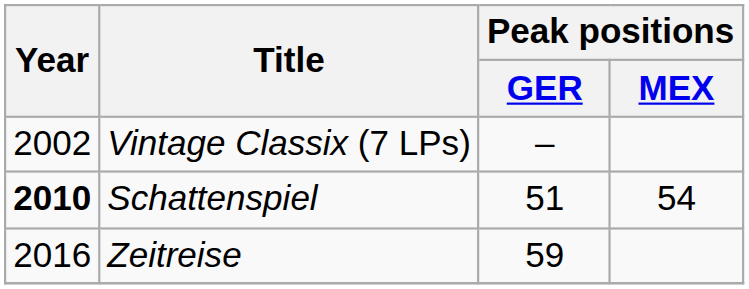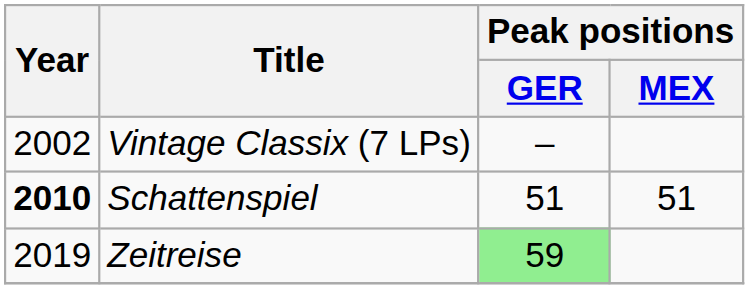Schattenspiel | Peak positions / MEX: 54 -> 51
Zeitreise | Year: 2016 -> 2019
Zeitreise | Peak positions / GER: no background -> lightgreen background
